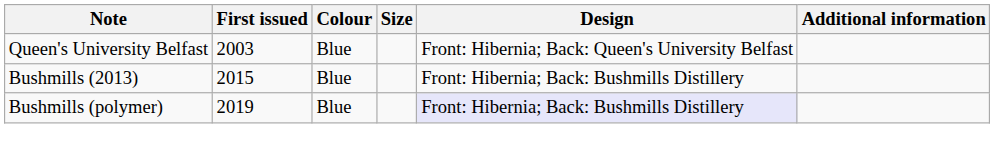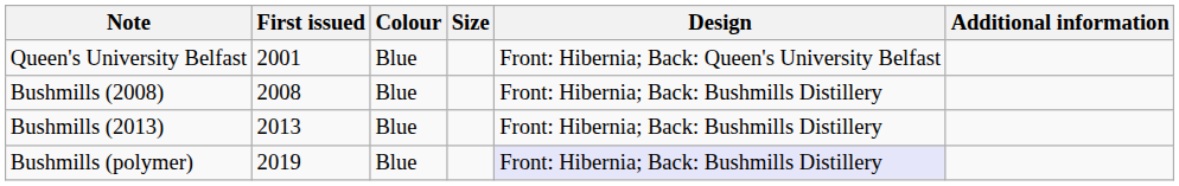Queen's University Belfast | First issued: 2003 -> 2001
+ row: Bushmills (2008) | 2008 | Blue | Front: Hibernia; Back: Bushmills Distillery
Bushmills (2013) | First issued: 2015 -> 2013
